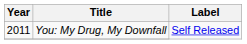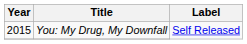You: My Drug, My Downfall | Year: 2011 -> 2015
